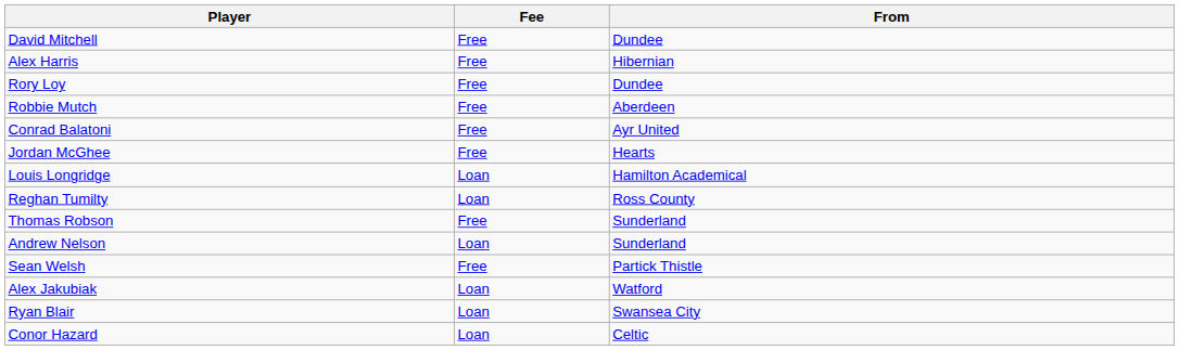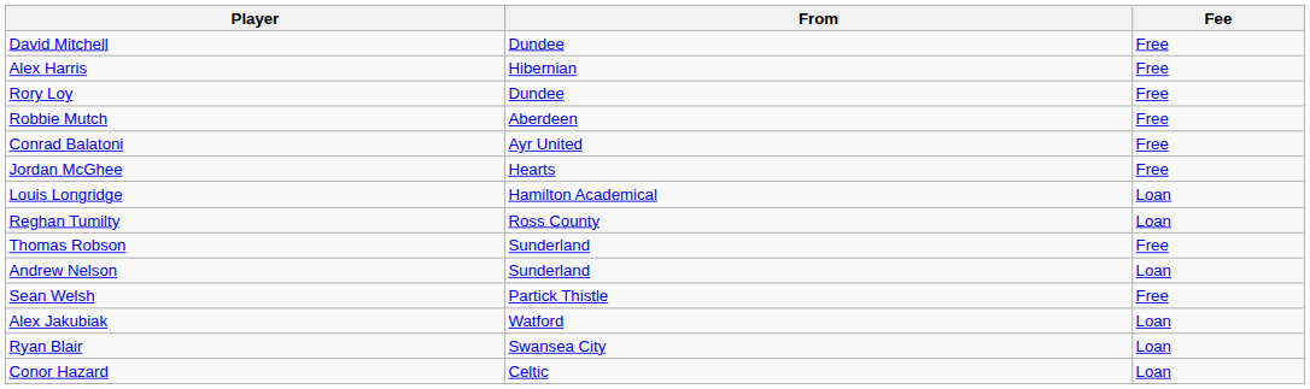columns swapped: From <-> Fee
